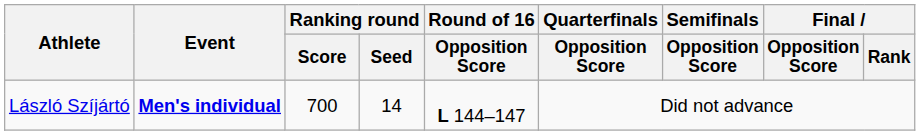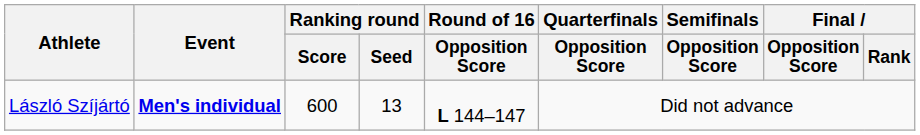László Szíjártó | Ranking round / Score: 700 -> 600
László Szíjártó | Ranking round / Seed: 14 -> 13
